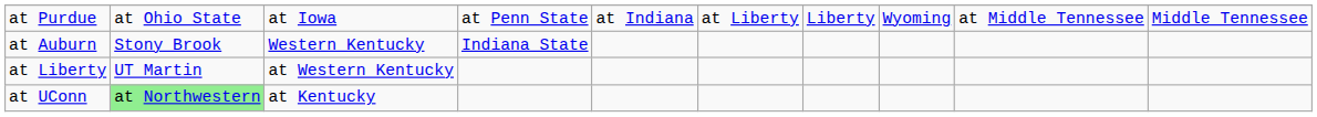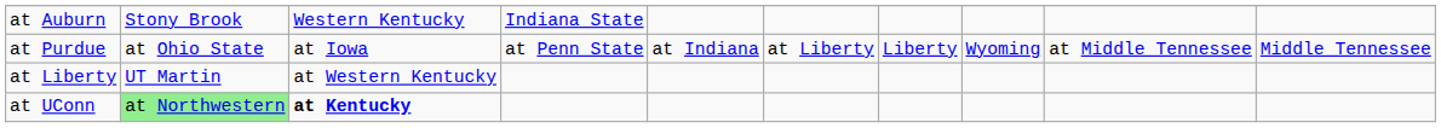rows swapped: at Purdue <-> at Auburn
at UConn | column 3: normal -> bold
